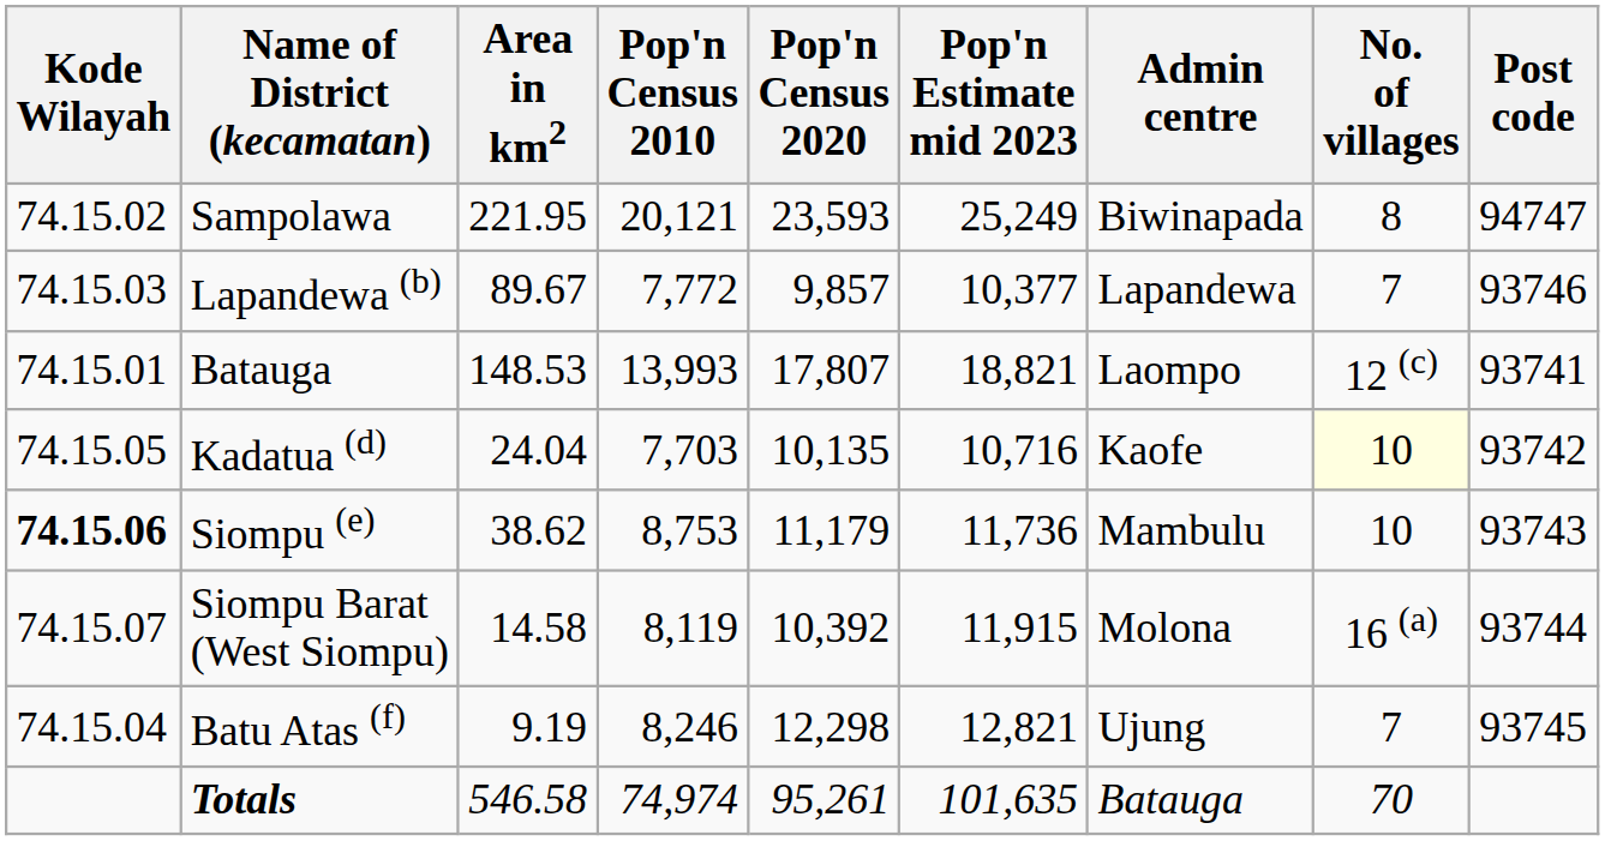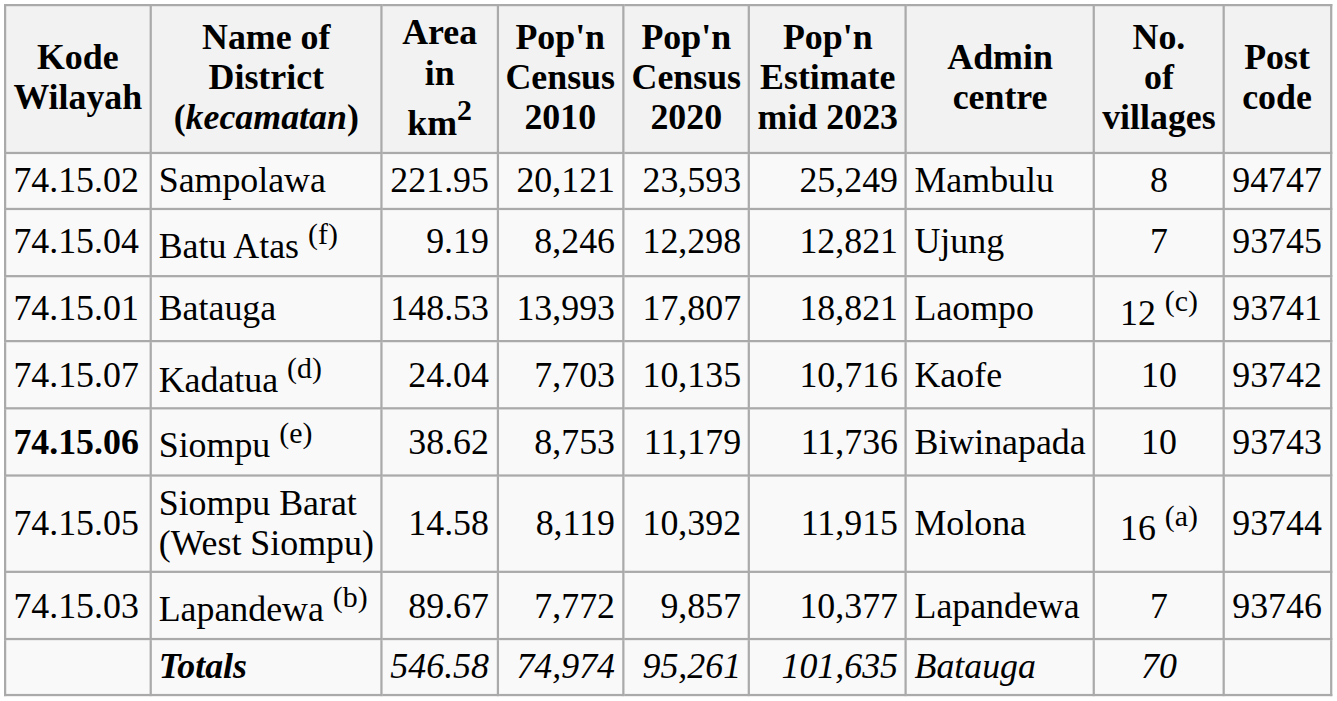Sampolawa | Admin centre: Biwinapada -> Mambulu
rows swapped: Lapandewa (b) <-> Batu Atas (f)
Kadatua (d) | Kode Wilayah: 74.15.05 -> 74.15.07
Kadatua (d) | No. of villages: lightyellow background -> no background
Siompu (e) | Admin centre: Mambulu -> Biwinapada
Siompu Barat (West Siompu) | Kode Wilayah: 74.15.07 -> 74.15.05
